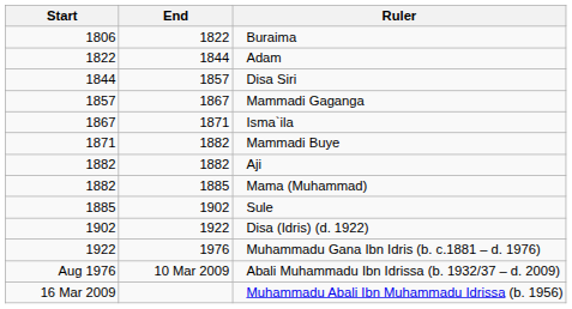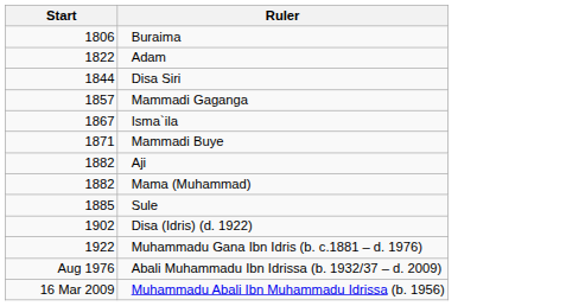- column: End | 1822 | 1844 | 1857 | 1867 | 1871 | 1882 | 1882 | 1885 | 1902 | 1922 | 1976 | 10 Mar 2009
